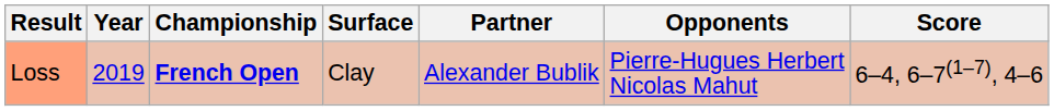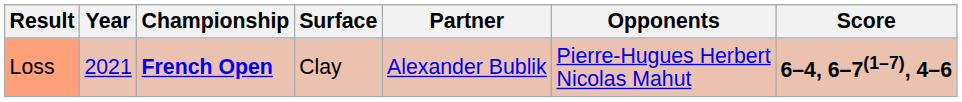Loss | Year: 2019 -> 2021
Loss | Score: normal -> bold
